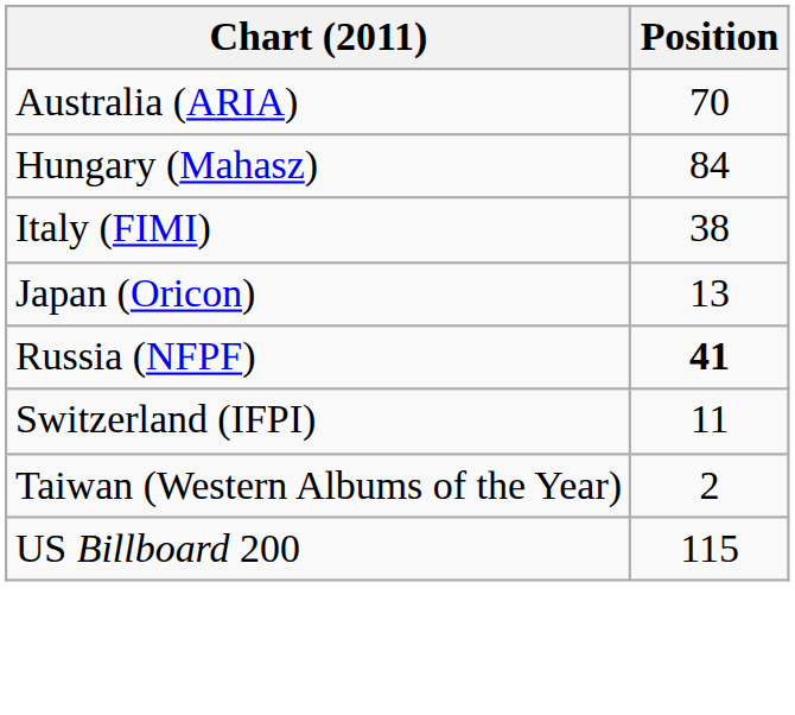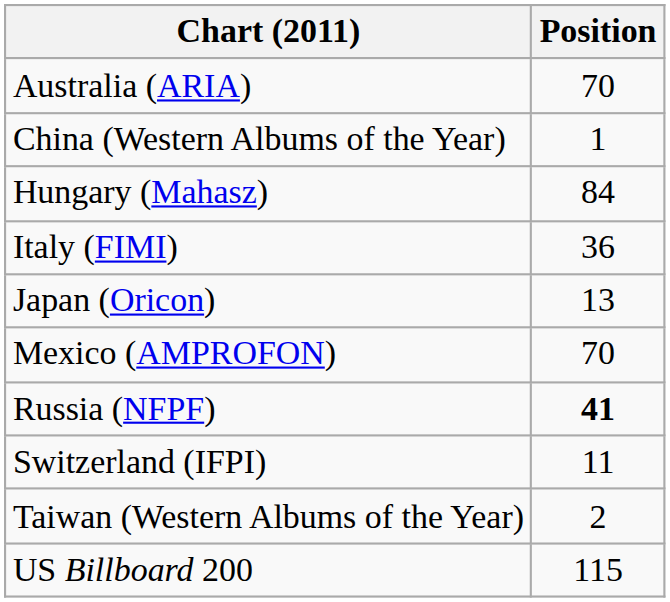+ row: China (Western Albums of the Year) | 1
Italy (FIMI) | Position: 38 -> 36
+ row: Mexico (AMPROFON) | 70
